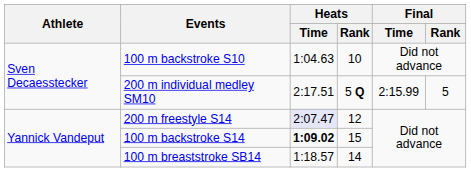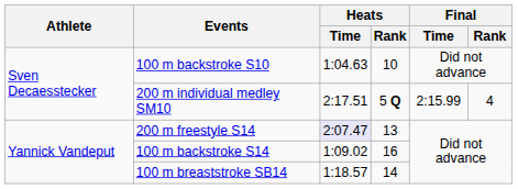200 m individual medley SM10 | Final / Rank: 5 -> 4
200 m freestyle S14 | Heats / Rank: 12 -> 13
100 m backstroke S14 | Heats / Time: bold -> normal
100 m backstroke S14 | Heats / Rank: 15 -> 16
